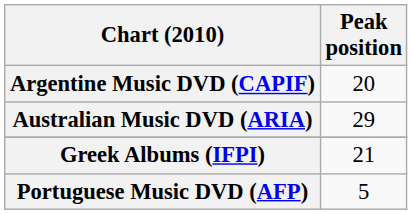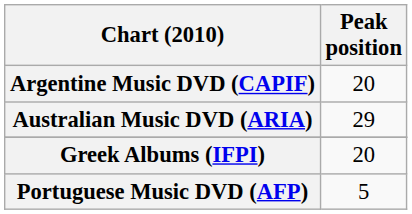Greek Albums (IFPI) | Peak position: 21 -> 20
